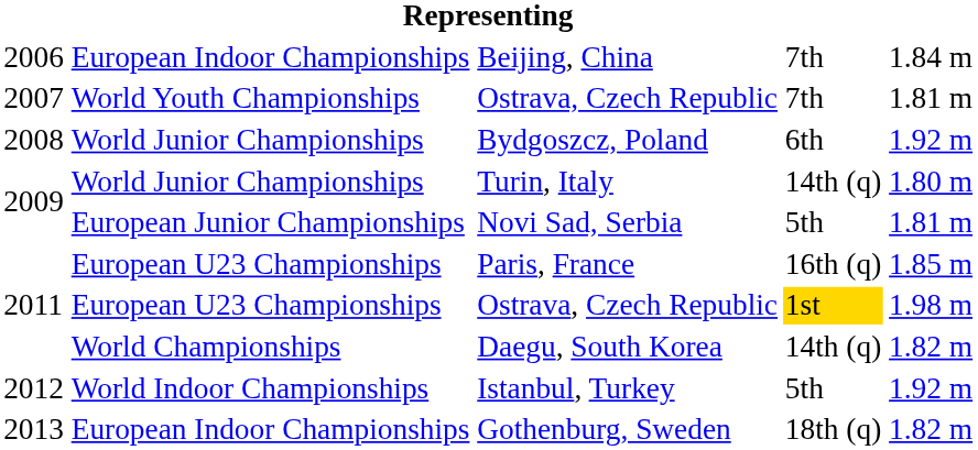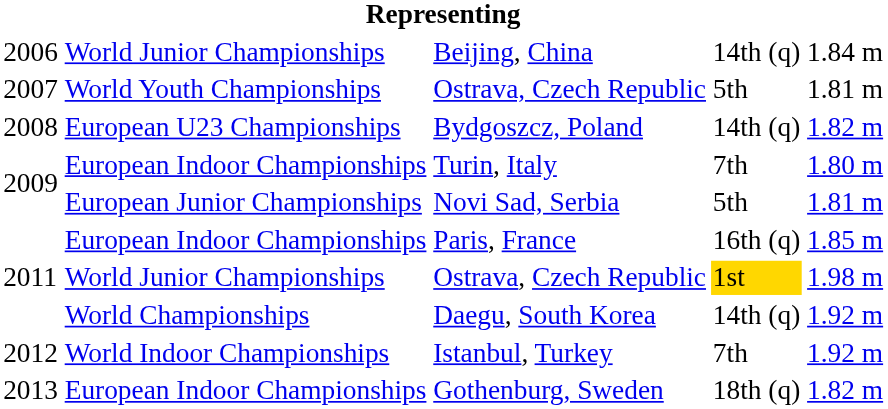Beijing, China | column 2: European Indoor Championships -> World Junior Championships
Beijing, China | column 4: 7th -> 14th (q)
2007 / Ostrava, Czech Republic | column 4: 7th -> 5th
Bydgoszcz, Poland | column 2: World Junior Championships -> European U23 Championships
Bydgoszcz, Poland | column 4: 6th -> 14th (q)
Bydgoszcz, Poland | column 5: 1.92 m -> 1.82 m
Turin, Italy | column 2: World Junior Championships -> European Indoor Championships
Turin, Italy | column 4: 14th (q) -> 7th
Paris, France | column 2: European U23 Championships -> European Indoor Championships
2011 / Ostrava, Czech Republic | column 2: European U23 Championships -> World Junior Championships
Daegu, South Korea | column 5: 1.82 m -> 1.92 m
Istanbul, Turkey | column 4: 5th -> 7th
